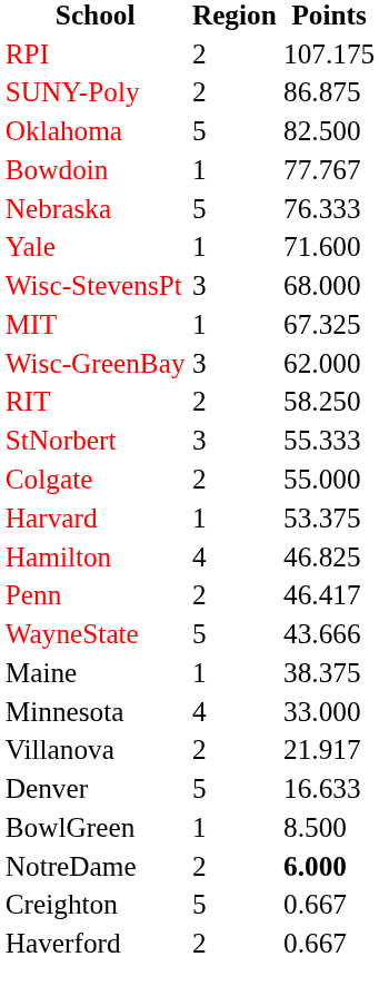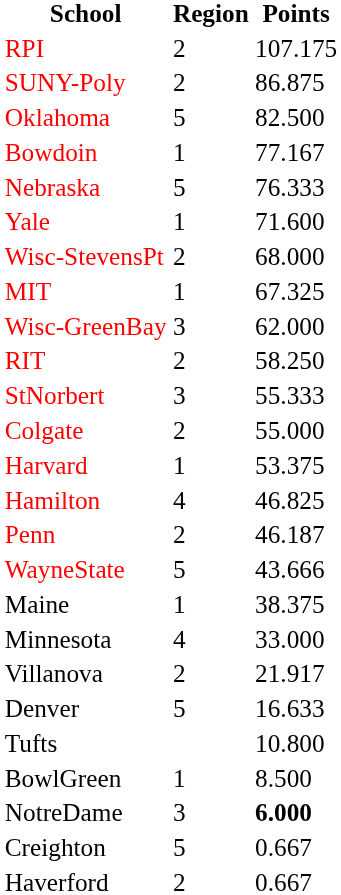Bowdoin | Points: 77.767 -> 77.167
Wisc-StevensPt | Region: 3 -> 2
Penn | Points: 46.417 -> 46.187
+ row: Tufts | 10.800
NotreDame | Region: 2 -> 3
